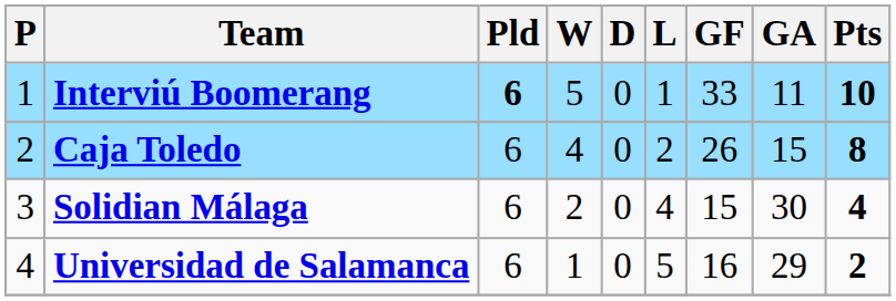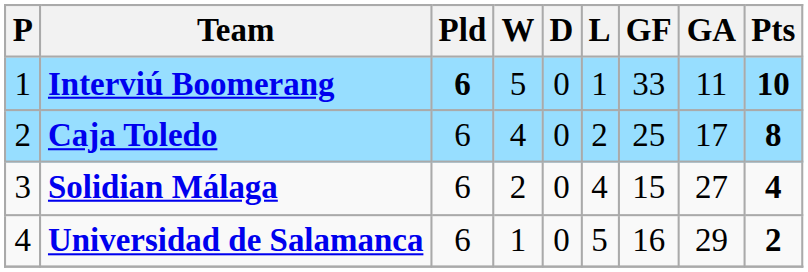Caja Toledo | GF: 26 -> 25
Caja Toledo | GA: 15 -> 17
Solidian Málaga | GA: 30 -> 27
